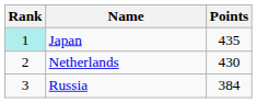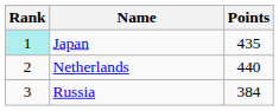Netherlands | Points: 430 -> 440
